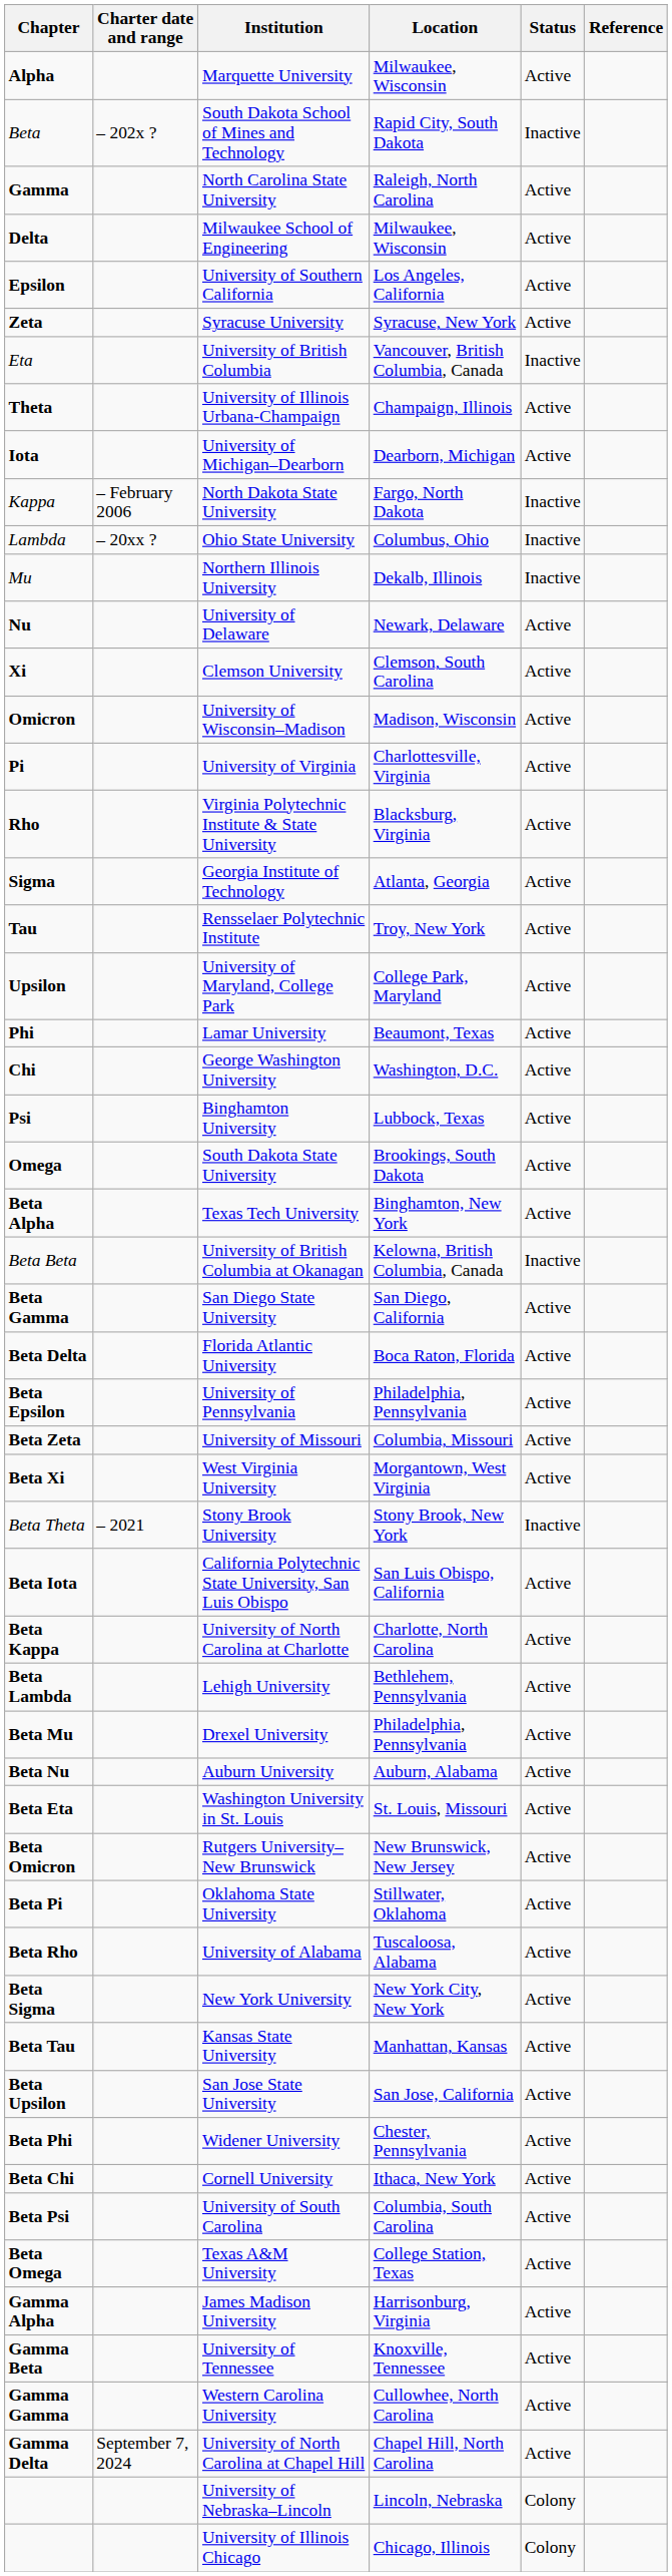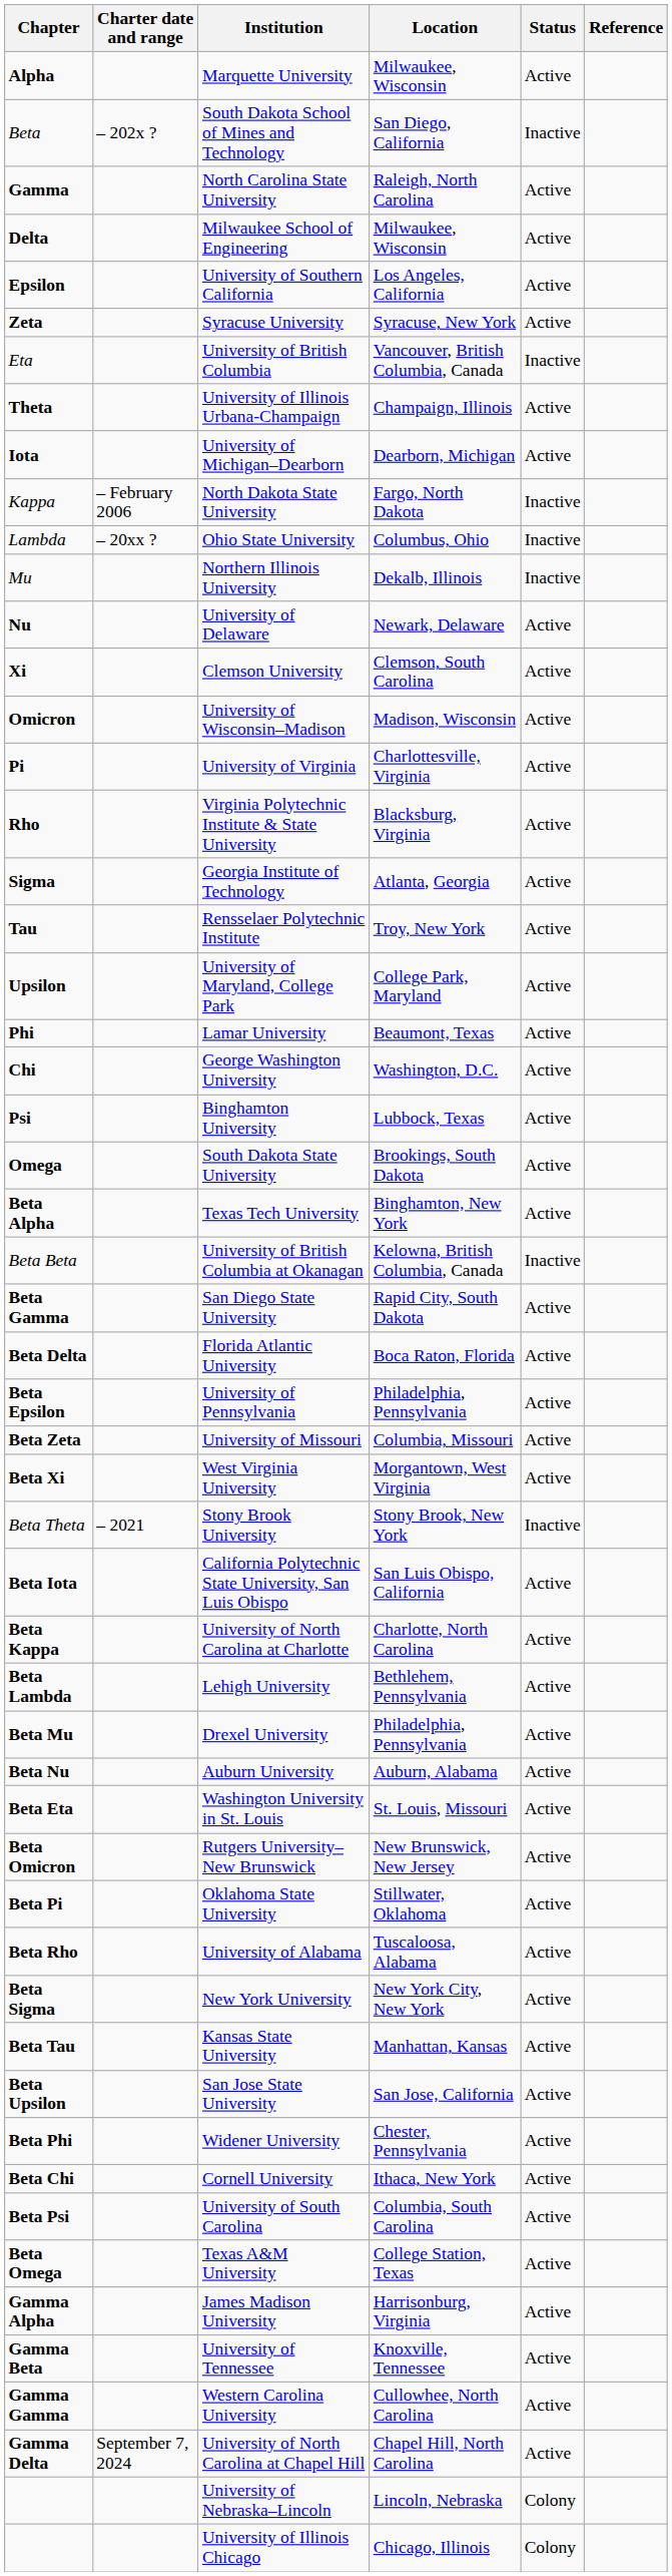South Dakota School of Mines and Technology | Location: Rapid City, South Dakota -> San Diego, California
San Diego State University | Location: San Diego, California -> Rapid City, South Dakota
